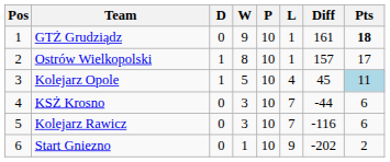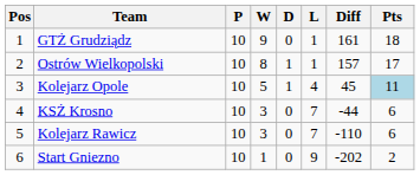columns swapped: P <-> D
GTŻ Grudziądz | Pts: bold -> normal
Kolejarz Rawicz | Diff: -116 -> -110
